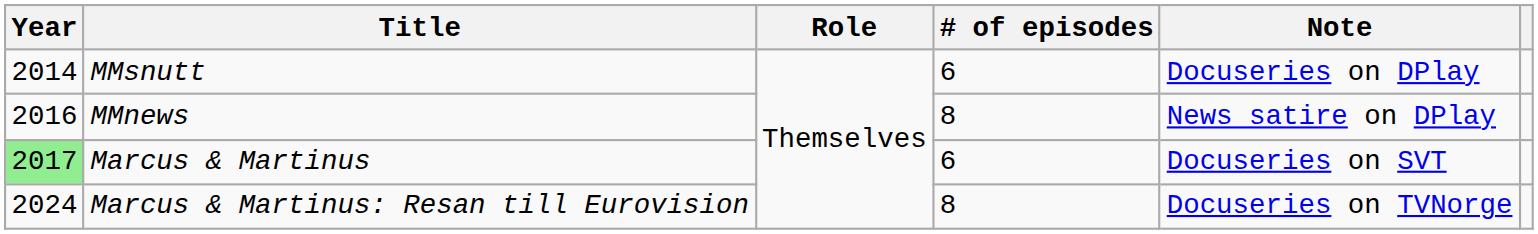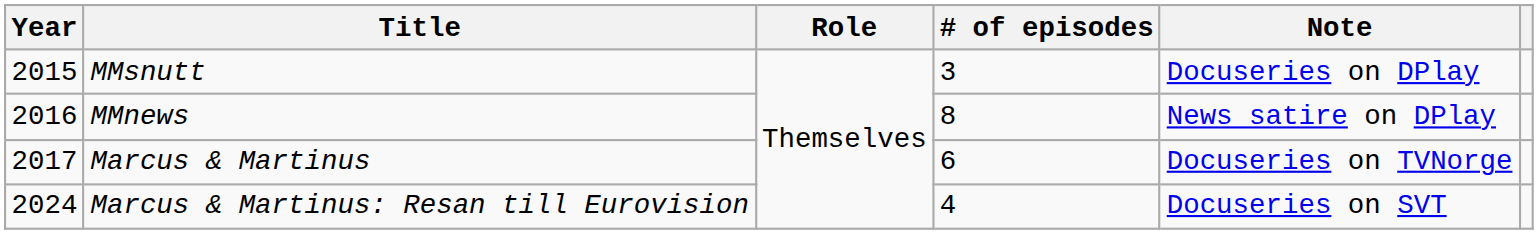MMsnutt | Year: 2014 -> 2015
MMsnutt | # of episodes: 6 -> 3
Marcus & Martinus | Year: lightgreen background -> no background
Marcus & Martinus | Note: Docuseries on SVT -> Docuseries on TVNorge
Marcus & Martinus: Resan till Eurovision | # of episodes: 8 -> 4
Marcus & Martinus: Resan till Eurovision | Note: Docuseries on TVNorge -> Docuseries on SVT
